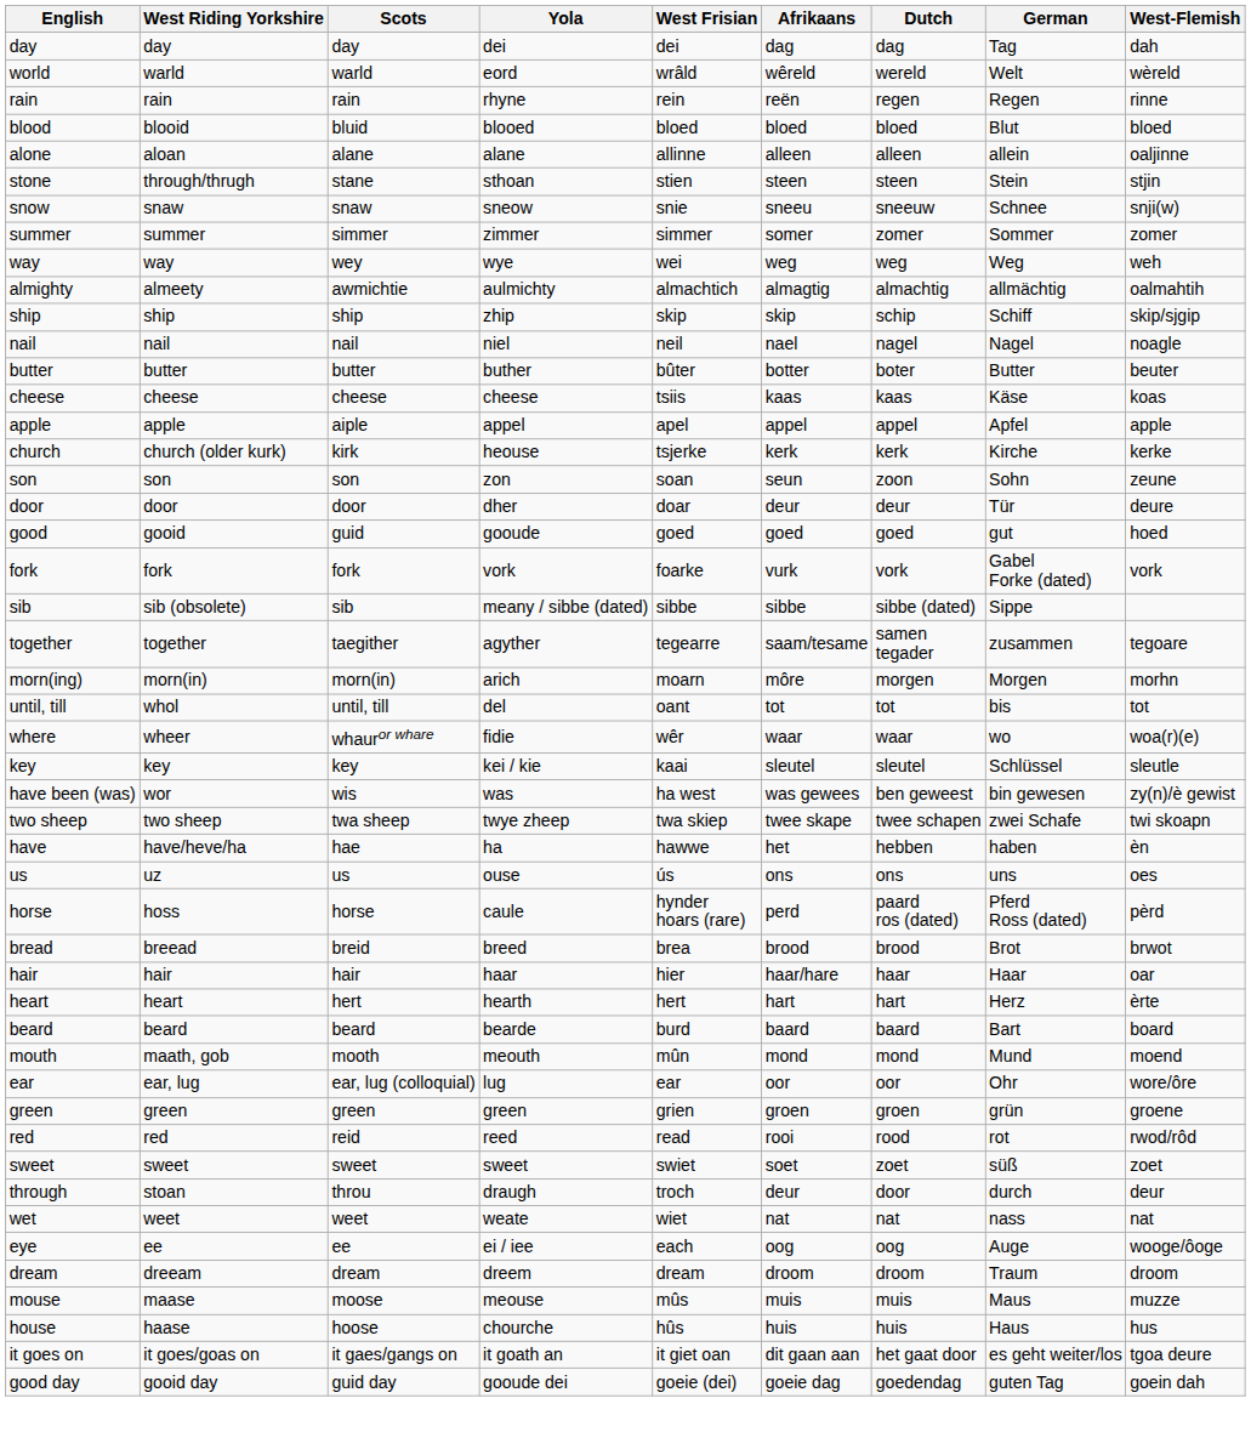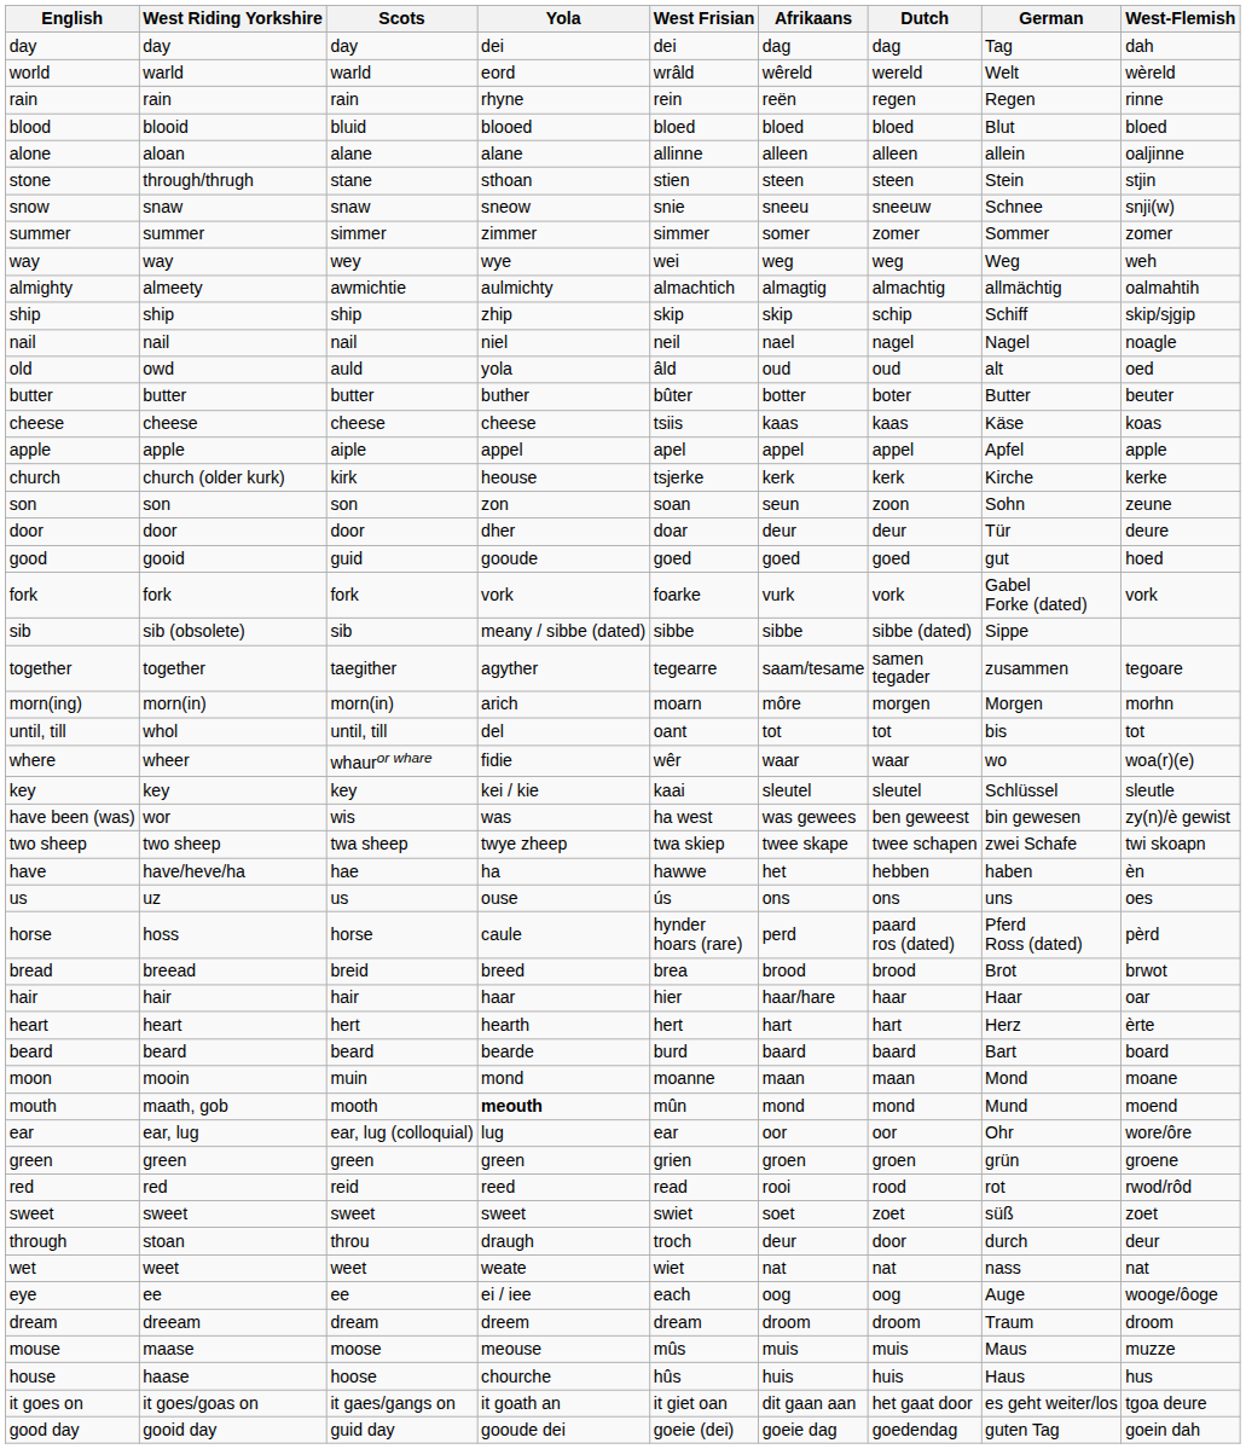+ row: old | owd | auld | yola | âld | oud | oud | alt | oed
+ row: moon | mooin | muin | mond | moanne | maan | maan | Mond | moane
mouth | Yola: normal -> bold
